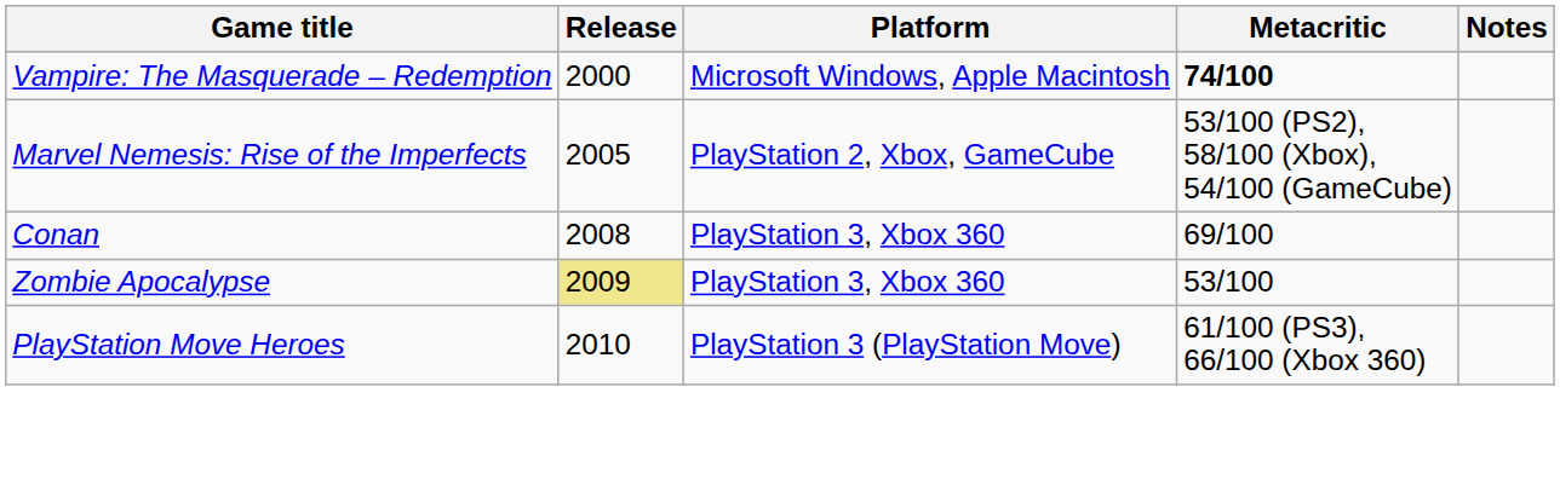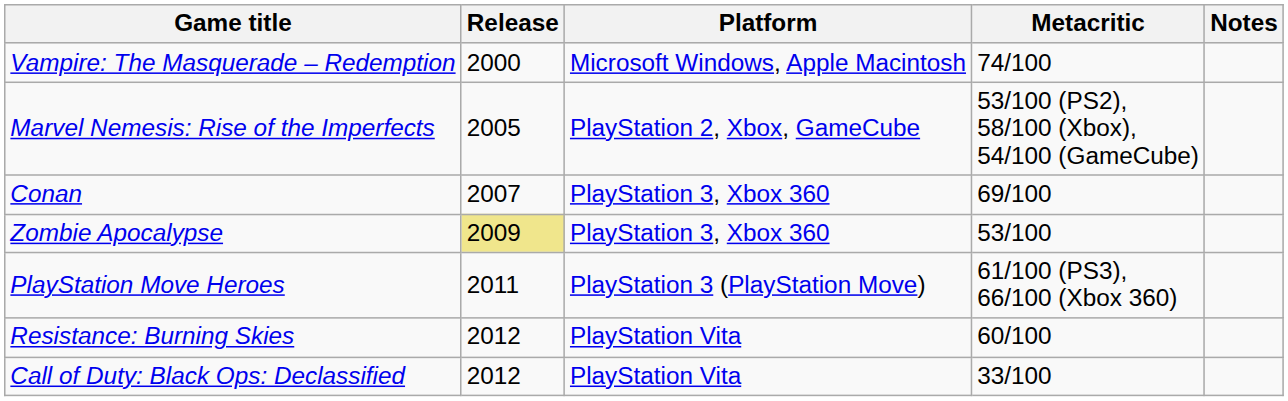Vampire: The Masquerade – Redemption | Metacritic: bold -> normal
Conan | Release: 2008 -> 2007
PlayStation Move Heroes | Release: 2010 -> 2011
+ row: Resistance: Burning Skies | 2012 | PlayStation Vita | 60/100
+ row: Call of Duty: Black Ops: Declassified | 2012 | PlayStation Vita | 33/100
